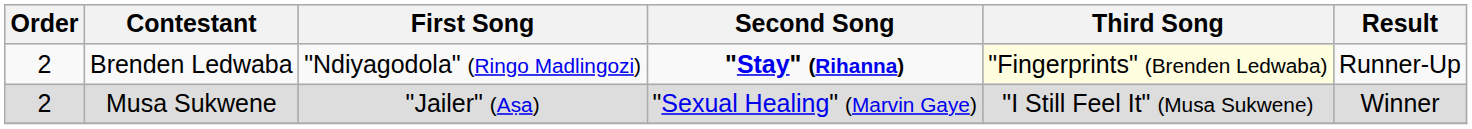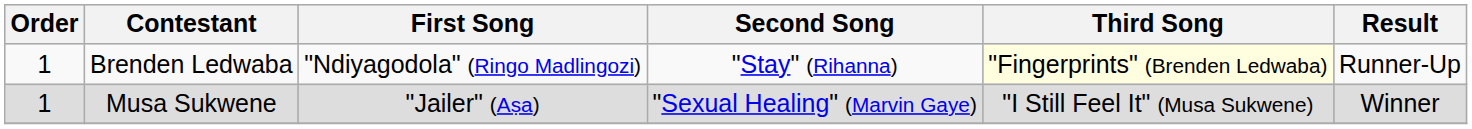Brenden Ledwaba | Order: 2 -> 1
Brenden Ledwaba | Second Song: bold -> normal
Musa Sukwene | Order: 2 -> 1
